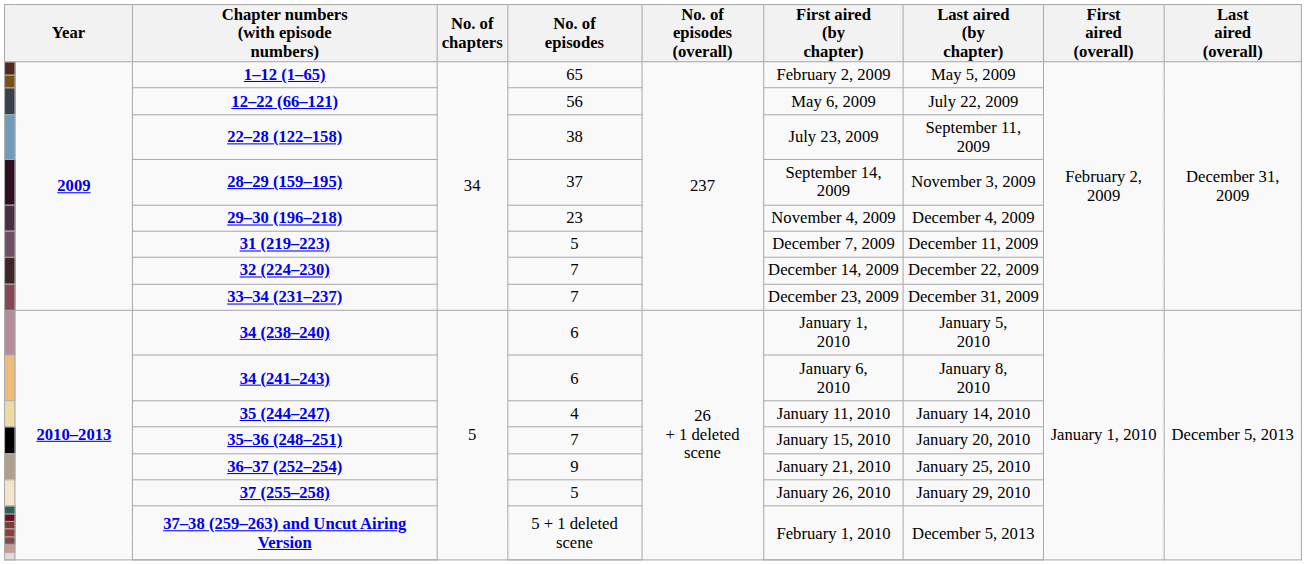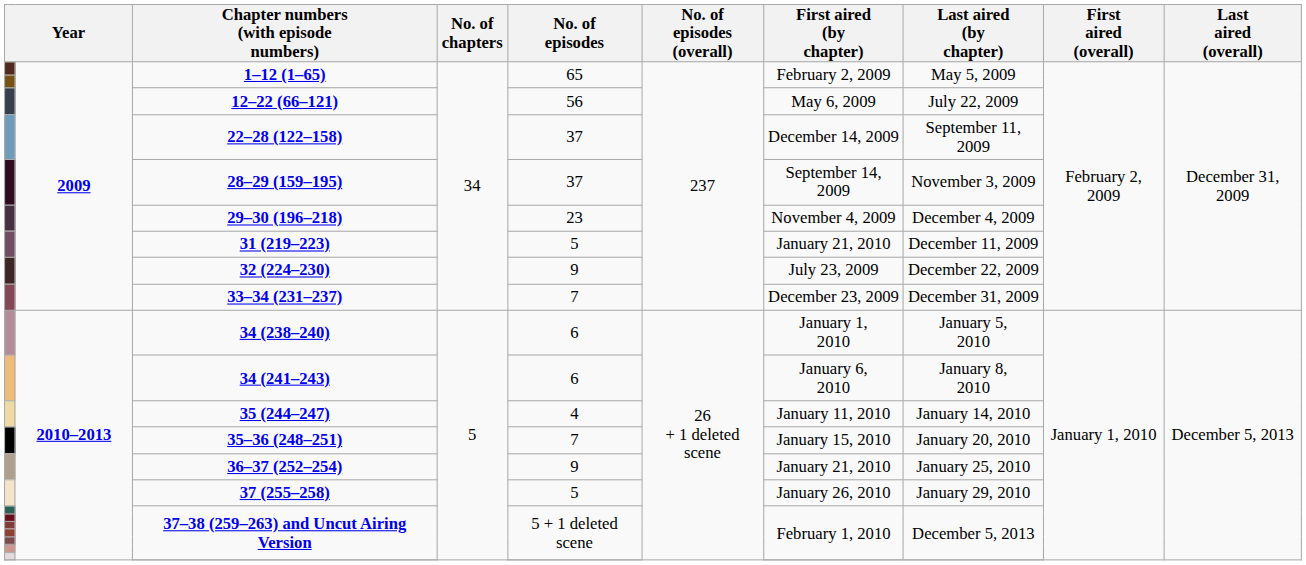22–28 (122–158) | No. of episodes: 38 -> 37
22–28 (122–158) | First aired (by chapter): July 23, 2009 -> December 14, 2009
31 (219–223) | First aired (by chapter): December 7, 2009 -> January 21, 2010
32 (224–230) | No. of episodes: 7 -> 9
32 (224–230) | First aired (by chapter): December 14, 2009 -> July 23, 2009
